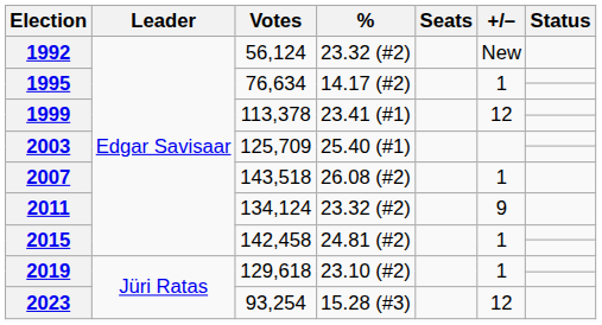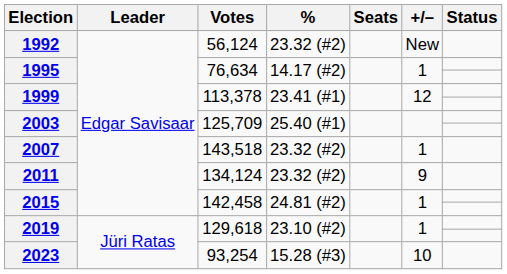2007 | %: 26.08 (#2) -> 23.32 (#2)
2023 | +/–: 12 -> 10
